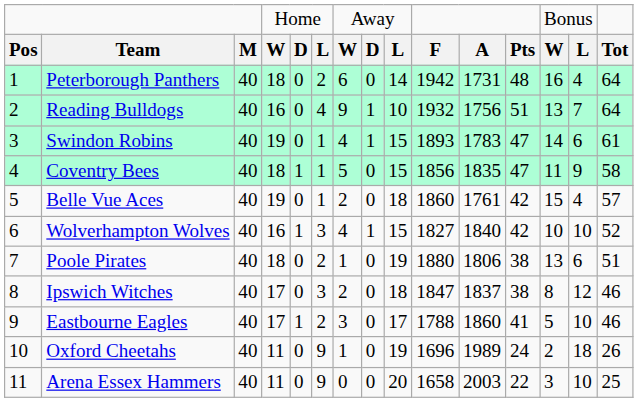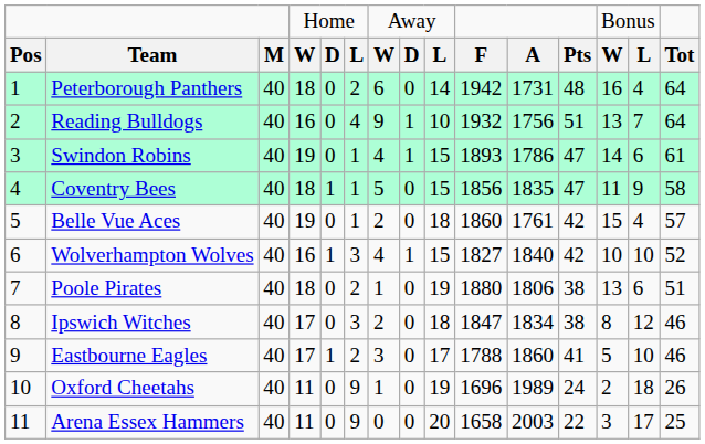Swindon Robins | column 11: 1783 -> 1786
Ipswich Witches | column 11: 1837 -> 1834
Arena Essex Hammers | column 14: 10 -> 17
